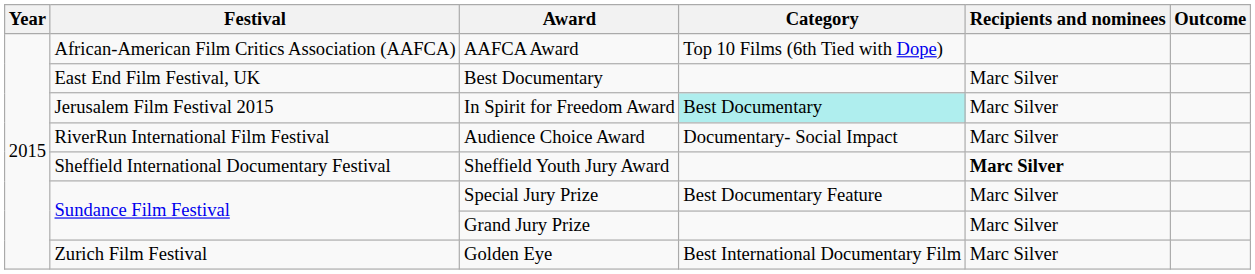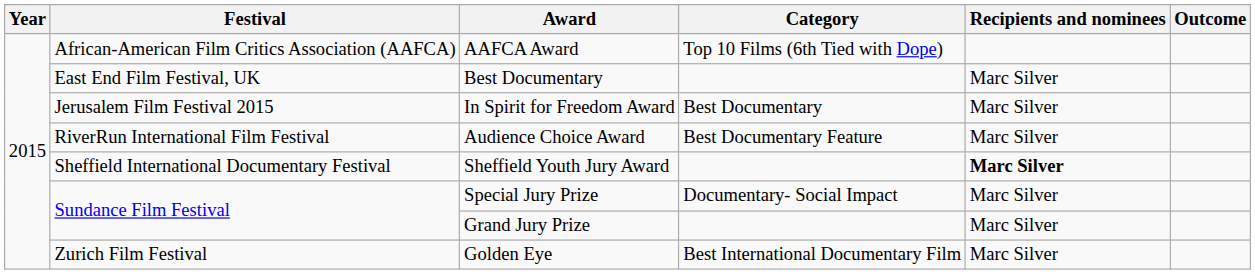In Spirit for Freedom Award | Category: paleturquoise background -> no background
Audience Choice Award | Category: Documentary- Social Impact -> Best Documentary Feature
Special Jury Prize | Category: Best Documentary Feature -> Documentary- Social Impact
